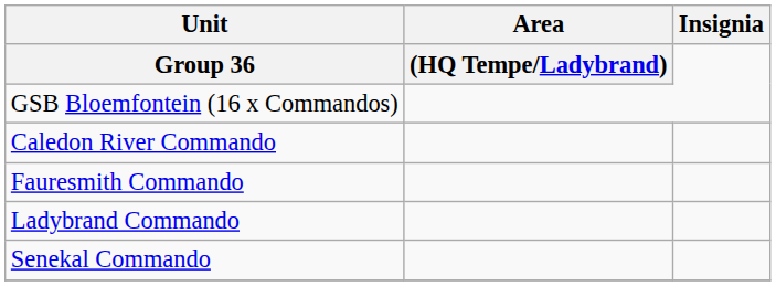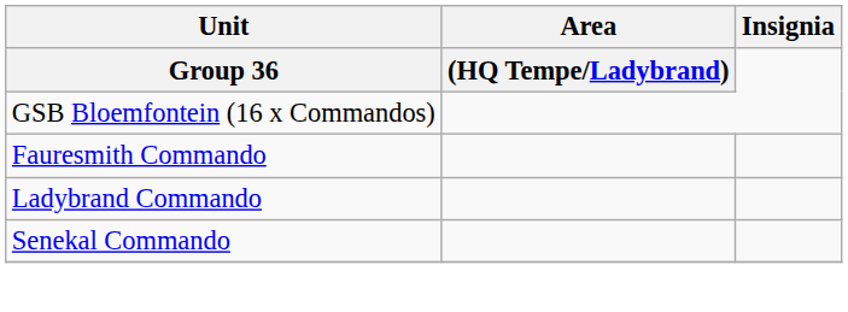- row: Caledon River Commando
